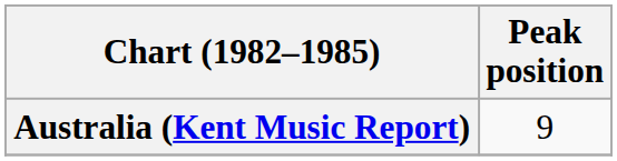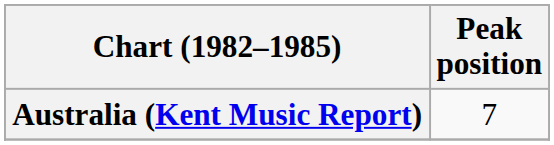Australia (Kent Music Report) | Peak position: 9 -> 7
